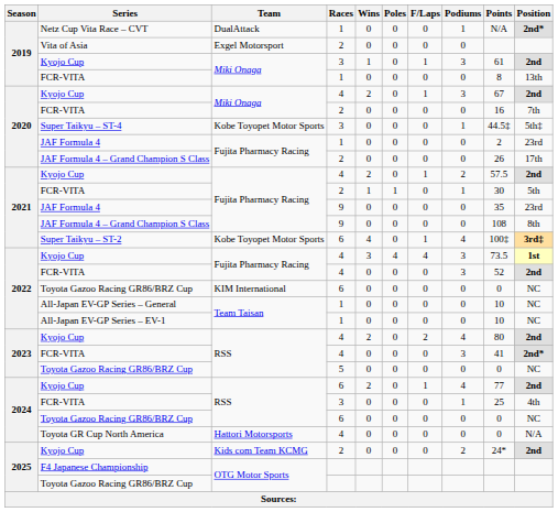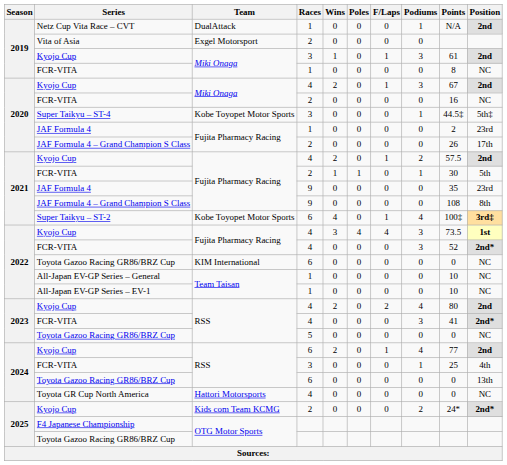Netz Cup Vita Race – CVT | Position: 2nd* -> 2nd
2019 / FCR-VITA | Position: 13th -> NC
2020 / FCR-VITA | Position: 7th -> NC
2022 / FCR-VITA | Position: 2nd -> 2nd*
2024 / Toyota Gazoo Racing GR86/BRZ Cup | Position: NC -> 13th
Toyota GR Cup North America | Position: N/A -> NC
2025 / Kyojo Cup | Position: 2nd -> 2nd*
